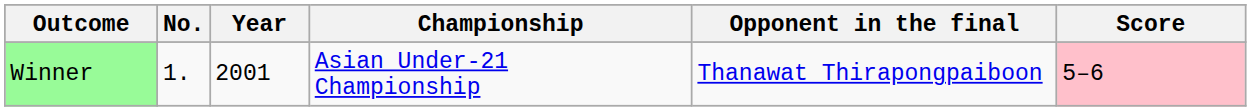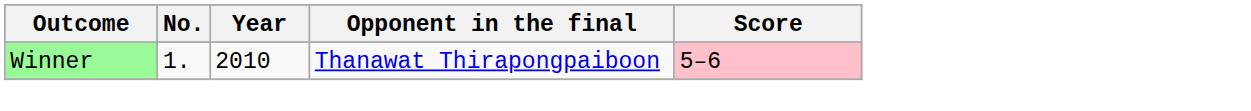- column: Championship | Asian Under-21 Championship
Winner | Year: 2001 -> 2010
